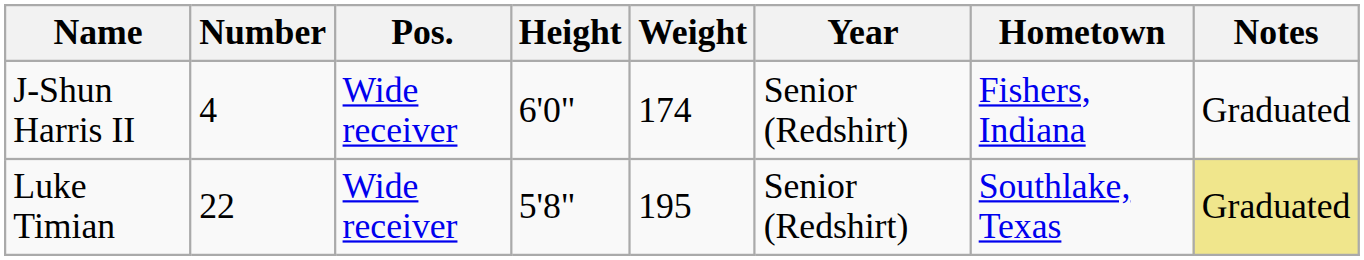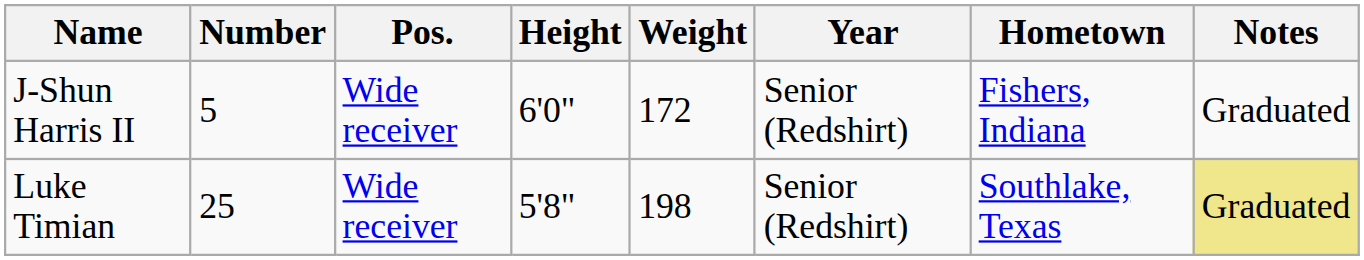J-Shun Harris II | Number: 4 -> 5
J-Shun Harris II | Weight: 174 -> 172
Luke Timian | Number: 22 -> 25
Luke Timian | Weight: 195 -> 198
